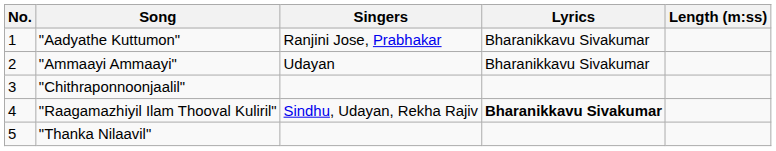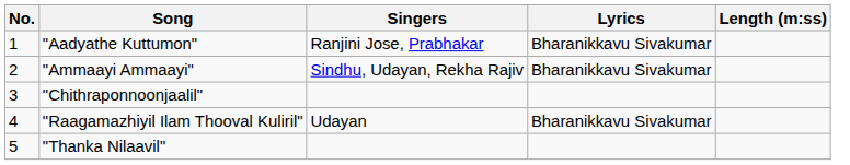"Ammaayi Ammaayi" | Singers: Udayan -> Sindhu, Udayan, Rekha Rajiv
"Raagamazhiyil Ilam Thooval Kuliril" | Singers: Sindhu, Udayan, Rekha Rajiv -> Udayan
"Raagamazhiyil Ilam Thooval Kuliril" | Lyrics: bold -> normal
